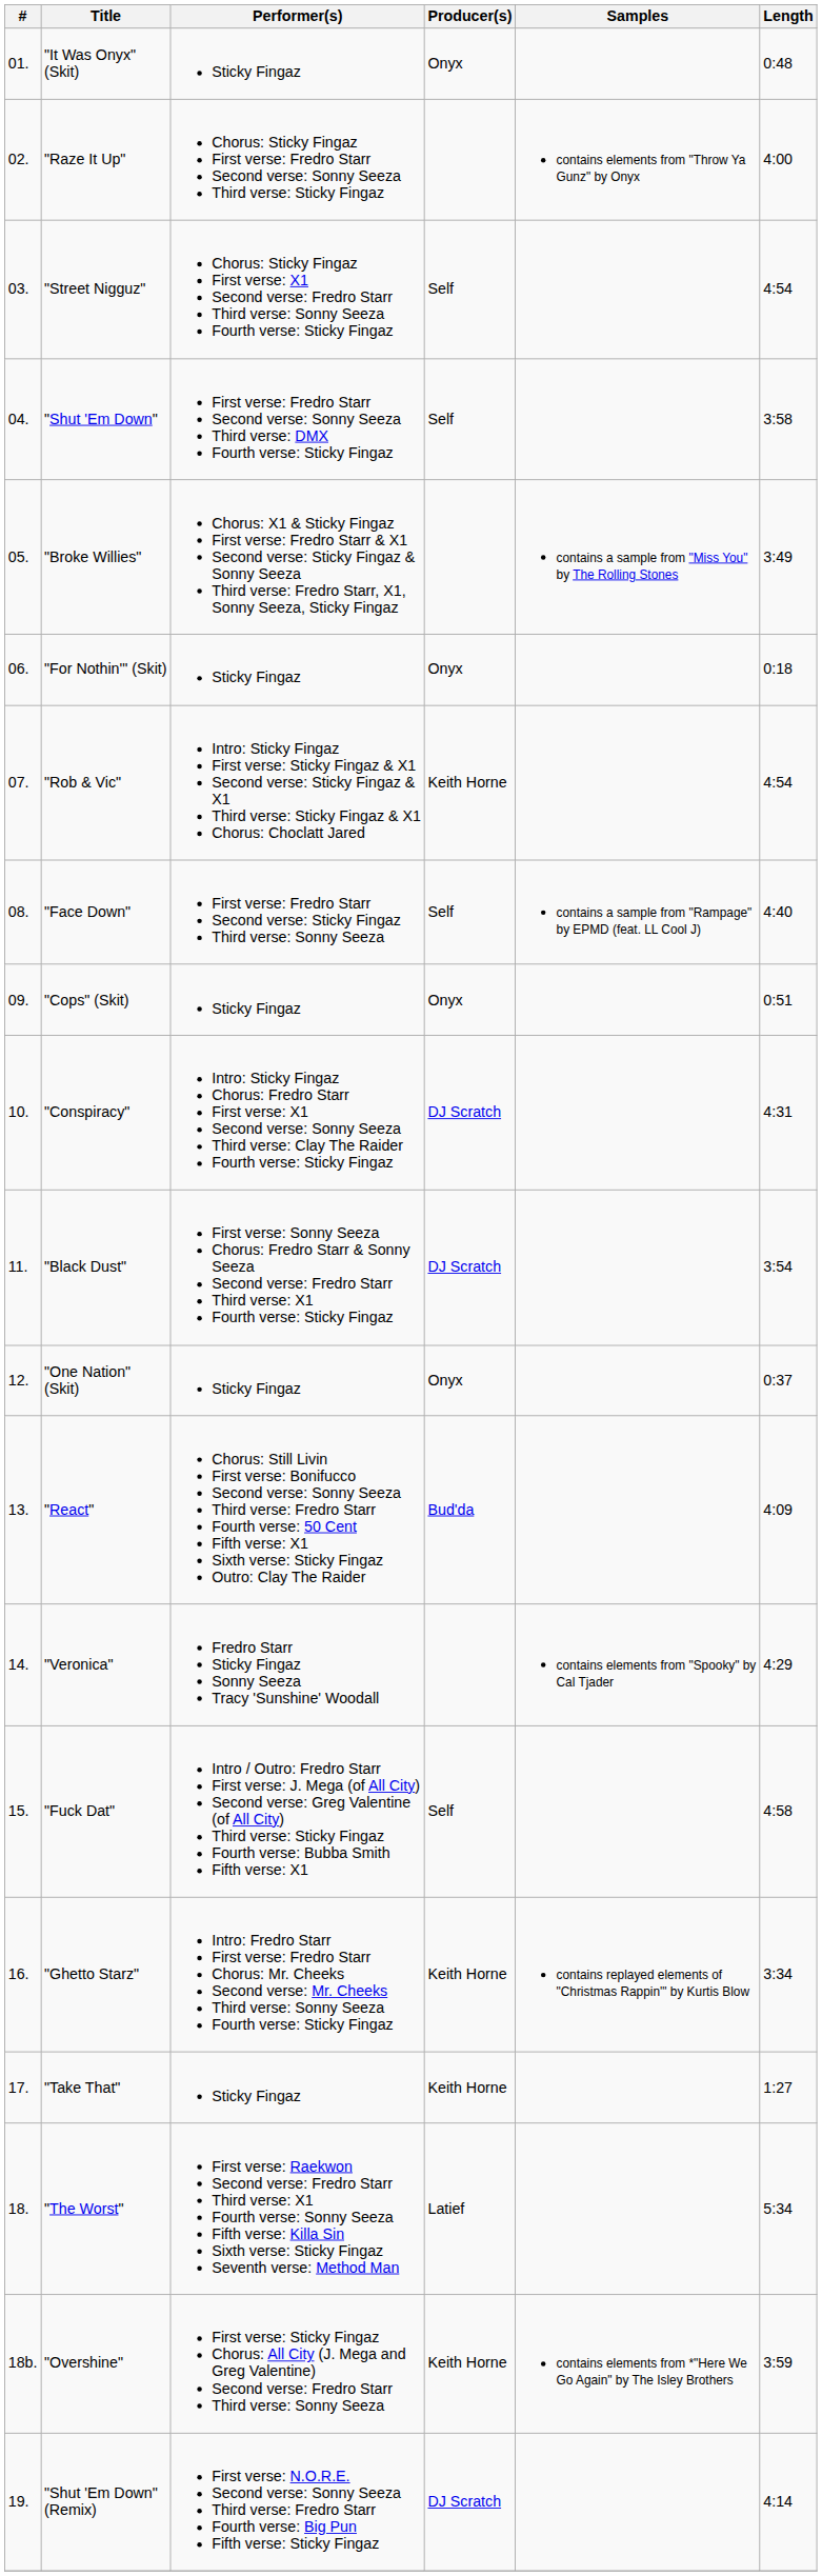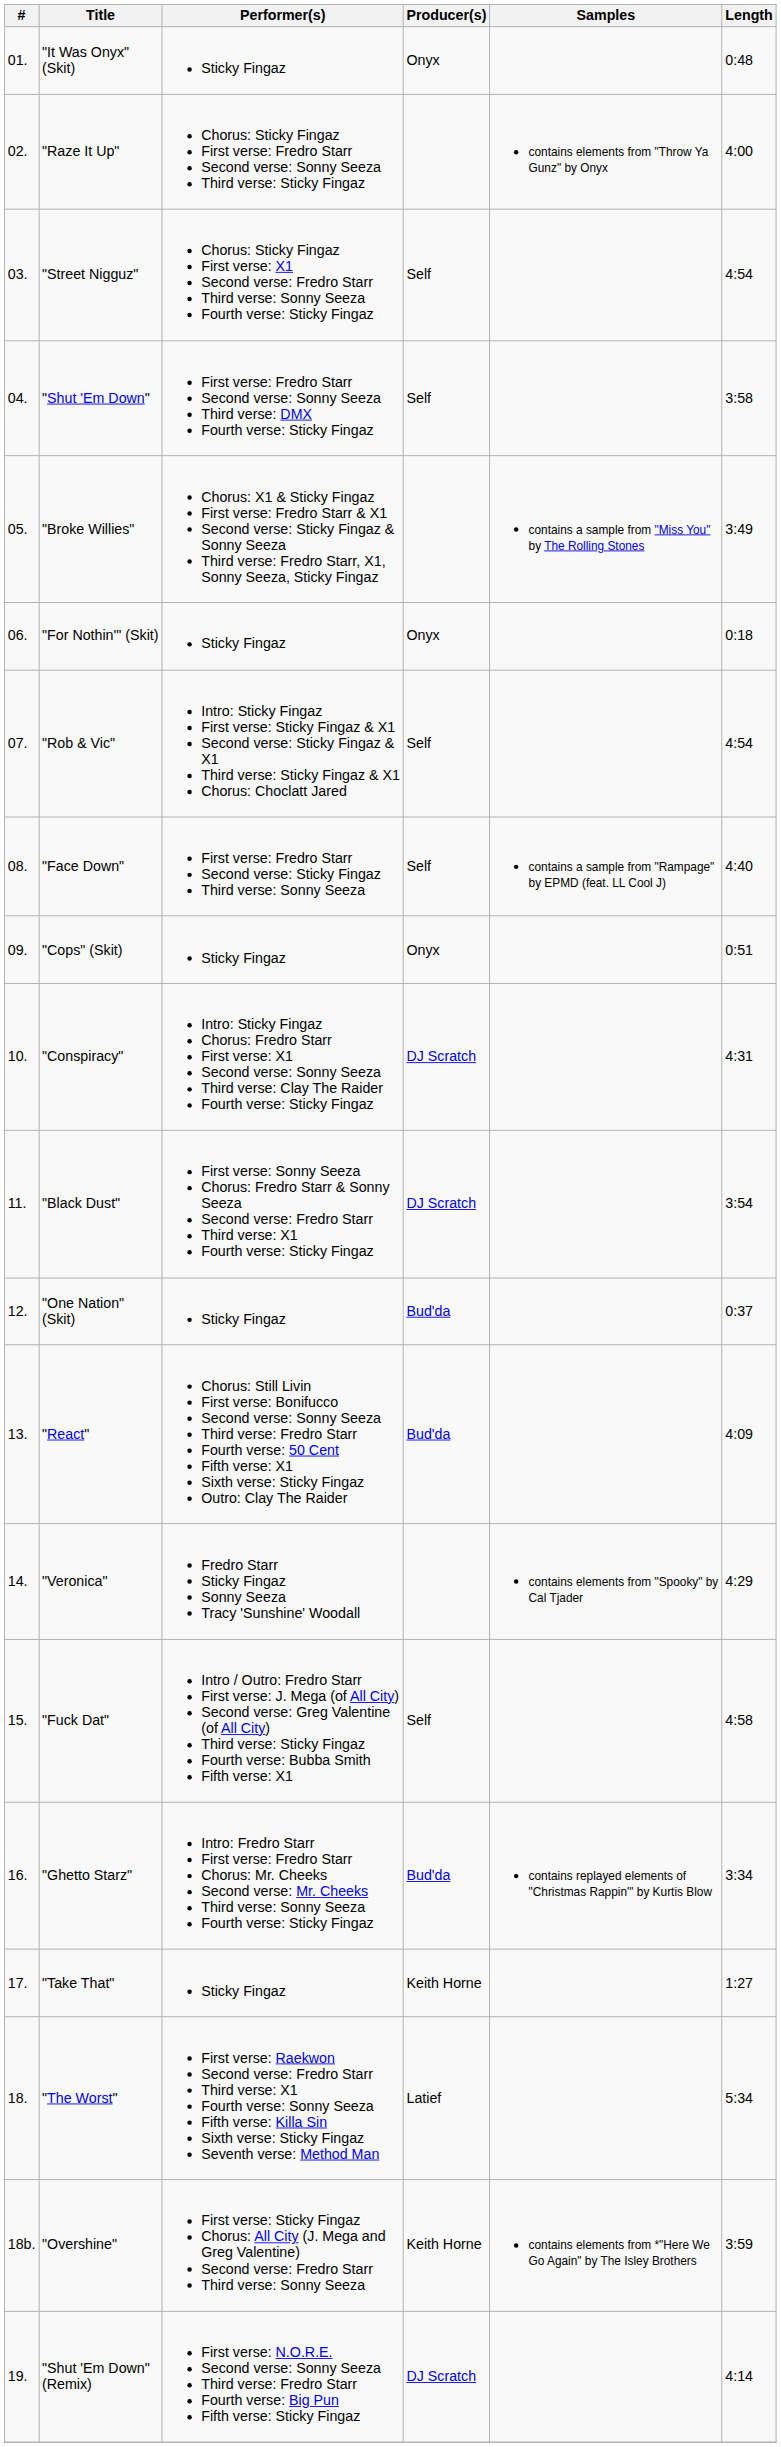"Rob & Vic" | Producer(s): Keith Horne -> Self
"One Nation" (Skit) | Producer(s): Onyx -> Bud'da
"Ghetto Starz" | Producer(s): Keith Horne -> Bud'da
